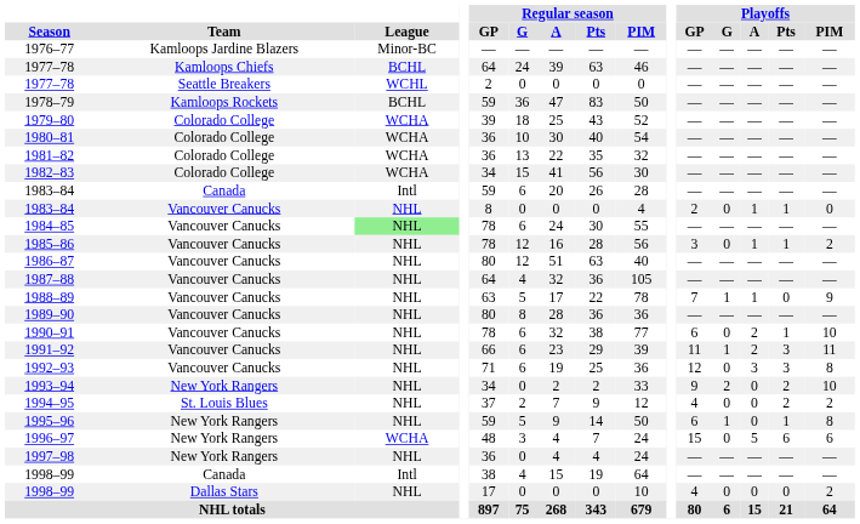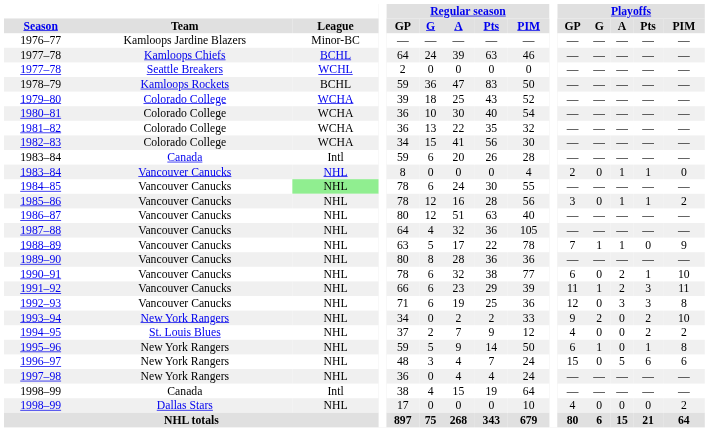1996–97 | League: WCHA -> NHL
